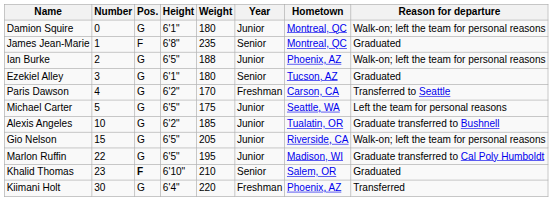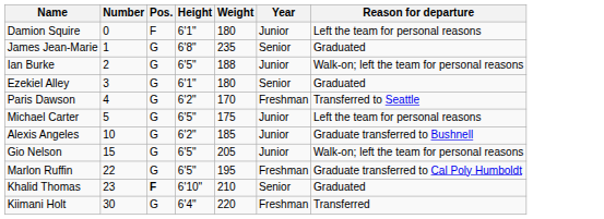- column: Hometown | Montreal, QC | Montreal, QC | Phoenix, AZ | Tucson, AZ | Carson, CA | Seattle, WA | Tualatin, OR | Riverside, CA | Madison, WI | Salem, OR | Phoenix, AZ
Damion Squire | Pos.: G -> F
Damion Squire | Reason for departure: Walk-on; left the team for personal reasons -> Left the team for personal reasons
James Jean-Marie | Pos.: F -> G
Marlon Ruffin | Year: Junior -> Freshman
